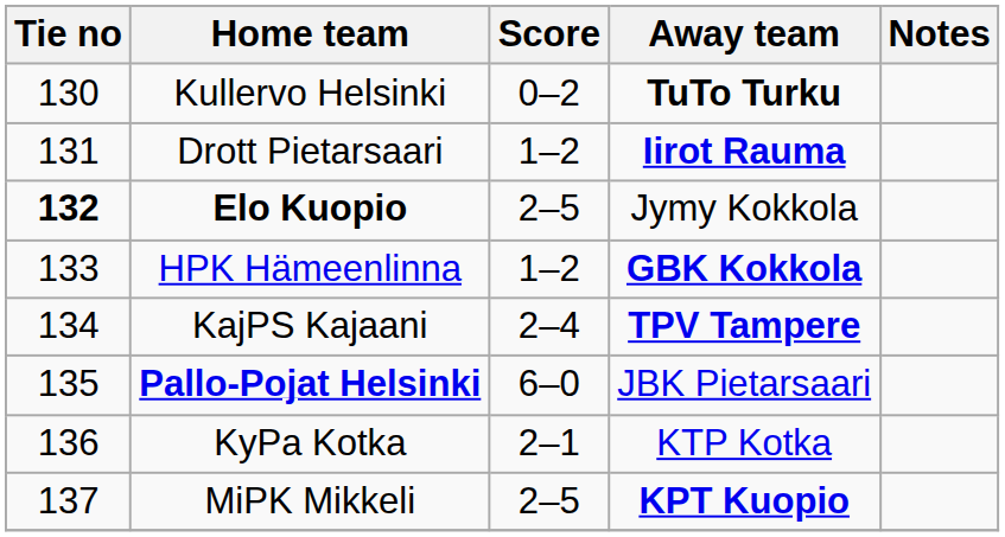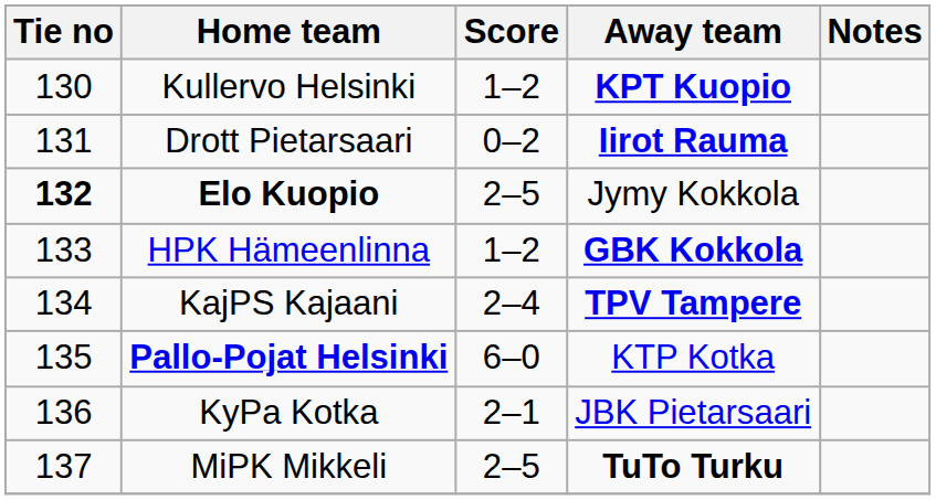Kullervo Helsinki | Score: 0–2 -> 1–2
Kullervo Helsinki | Away team: TuTo Turku -> KPT Kuopio
Drott Pietarsaari | Score: 1–2 -> 0–2
Pallo-Pojat Helsinki | Away team: JBK Pietarsaari -> KTP Kotka
KyPa Kotka | Away team: KTP Kotka -> JBK Pietarsaari
MiPK Mikkeli | Away team: KPT Kuopio -> TuTo Turku
